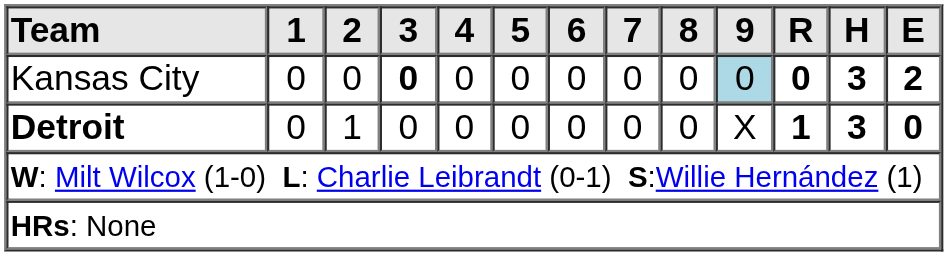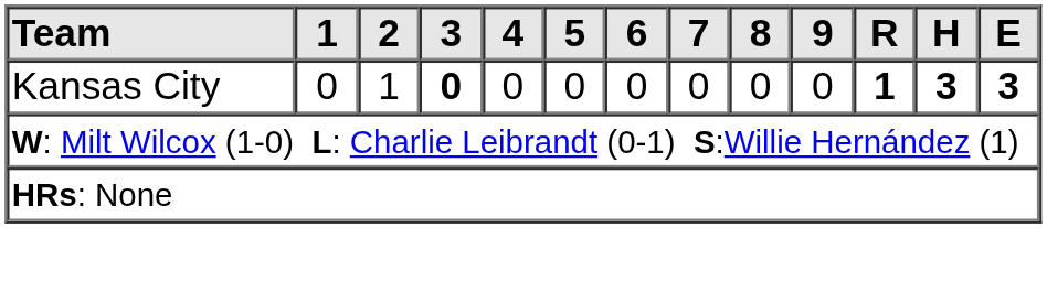Kansas City | 2: 0 -> 1
Kansas City | 9: lightblue background -> no background
Kansas City | R: 0 -> 1
Kansas City | E: 2 -> 3
- row: Detroit | 0 | 1 | 0 | 0 | 0 | 0 | 0 | 0 | X | 1 | 3 | 0
